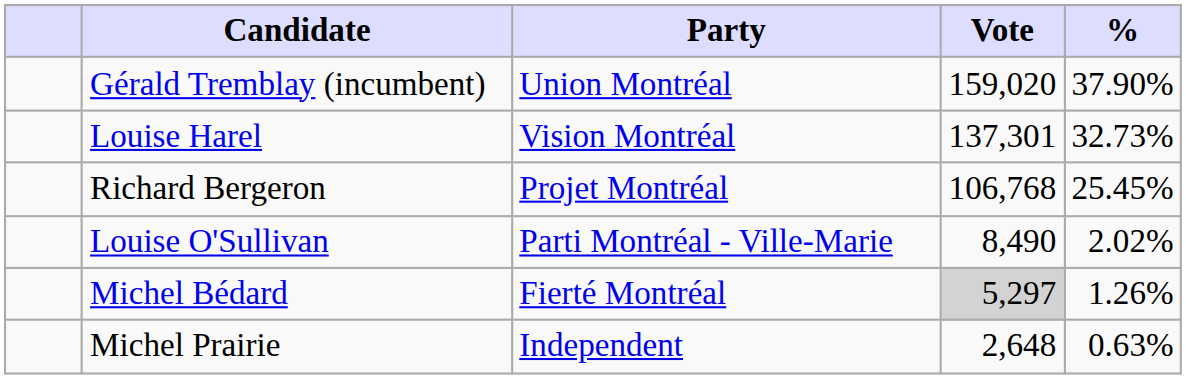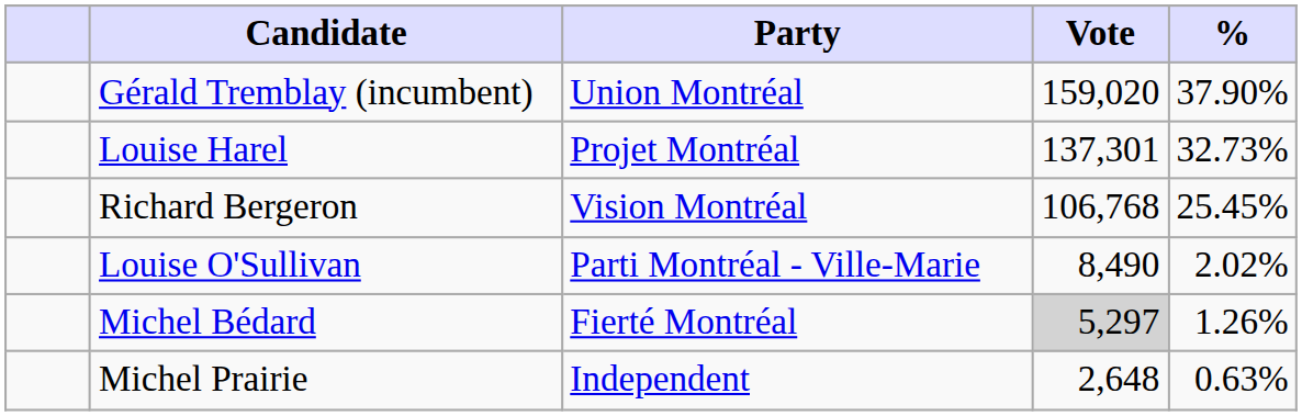Louise Harel | Party: Vision Montréal -> Projet Montréal
Richard Bergeron | Party: Projet Montréal -> Vision Montréal
